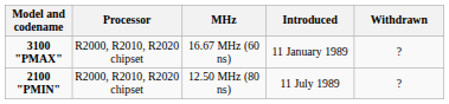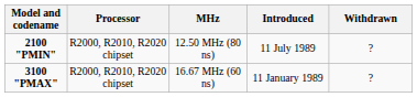rows swapped: 3100 "PMAX" <-> 2100 "PMIN"
